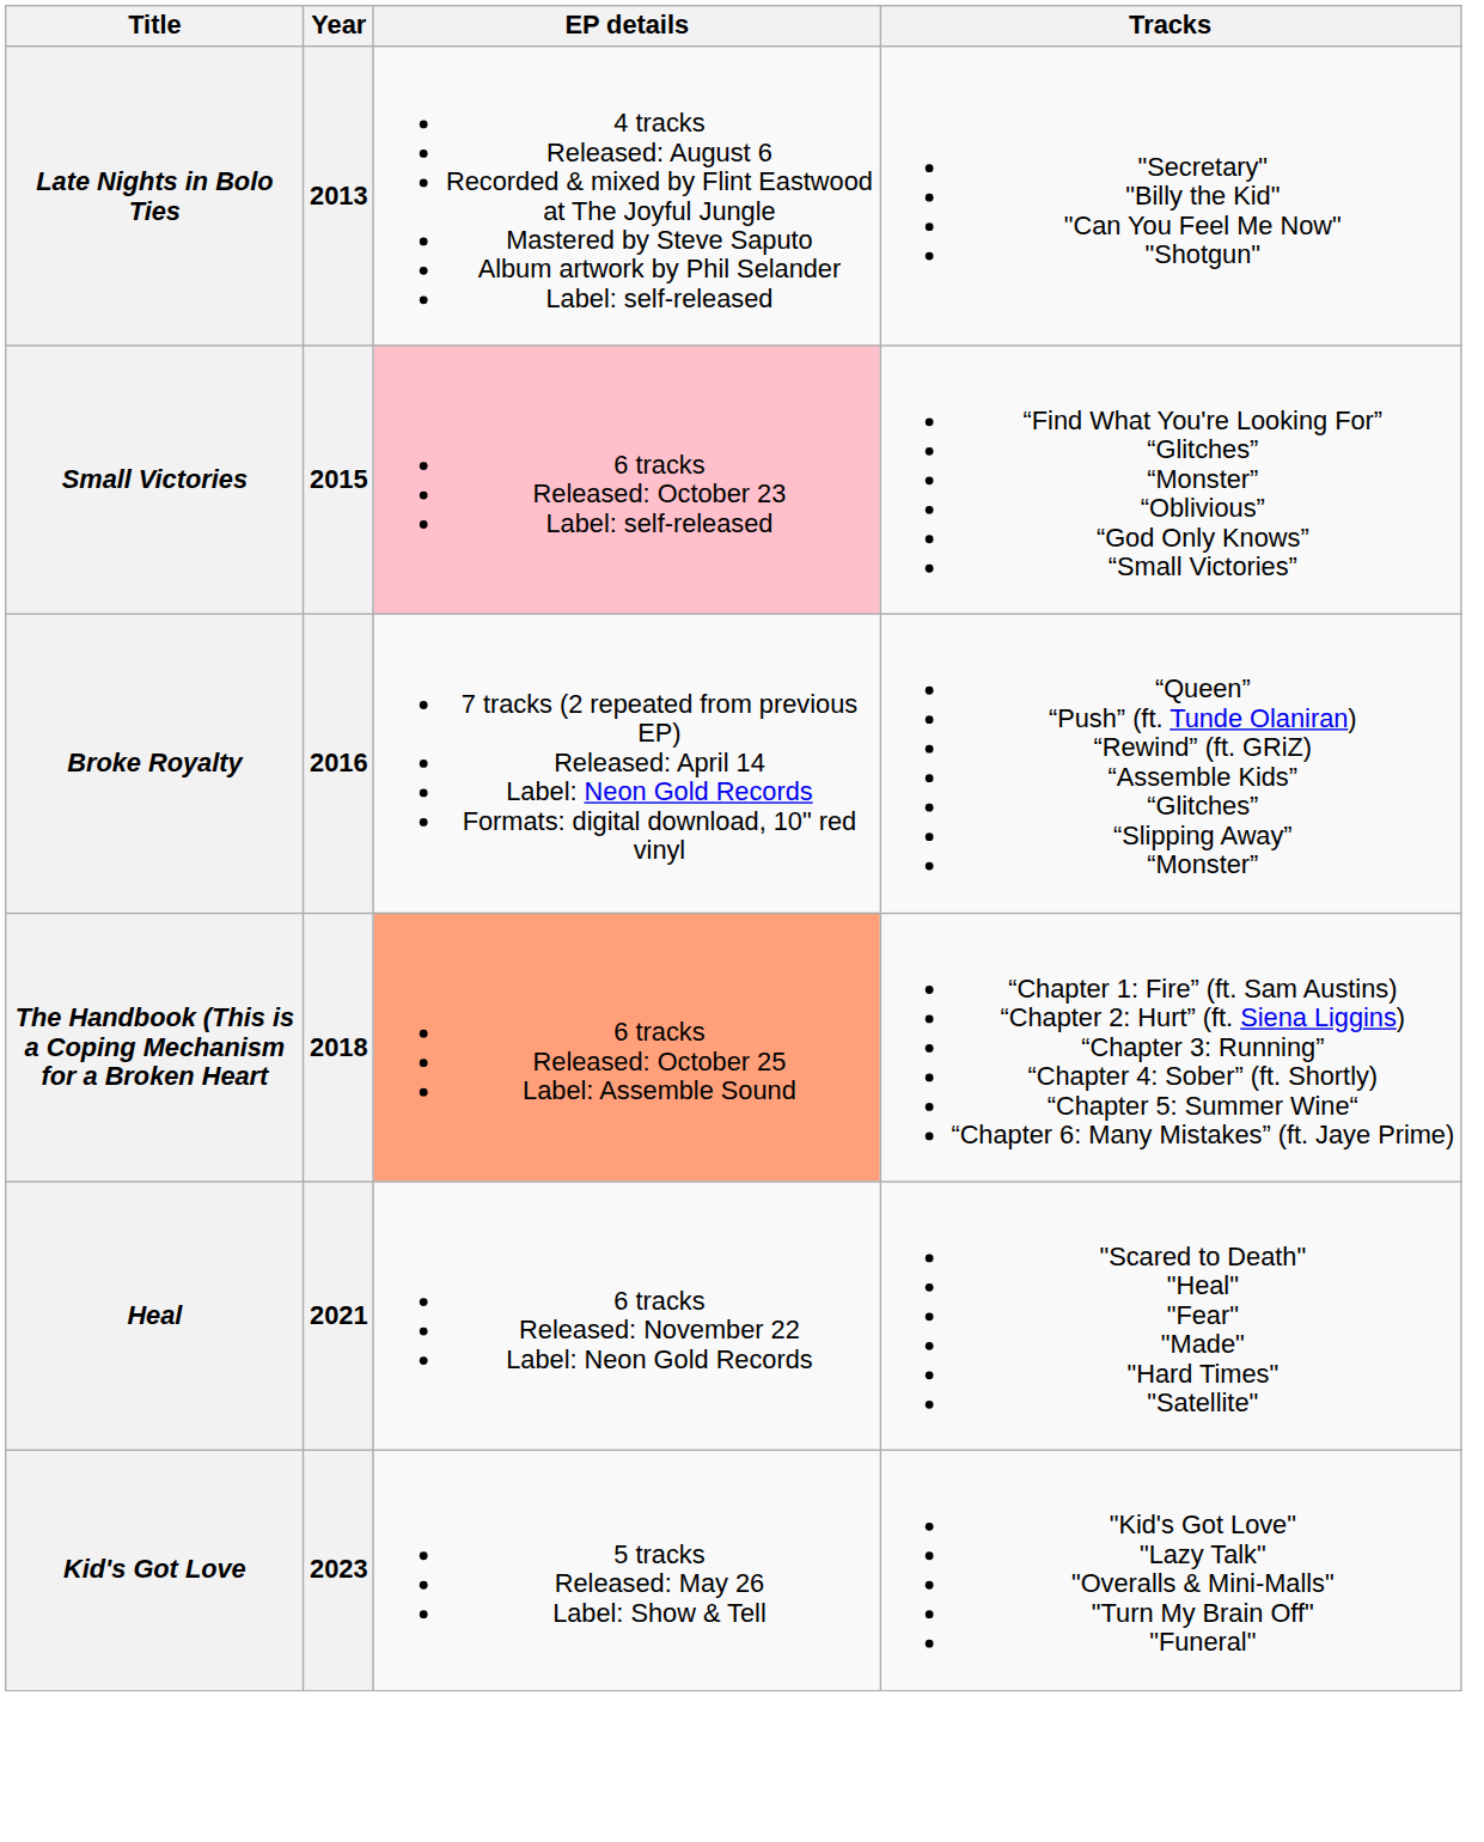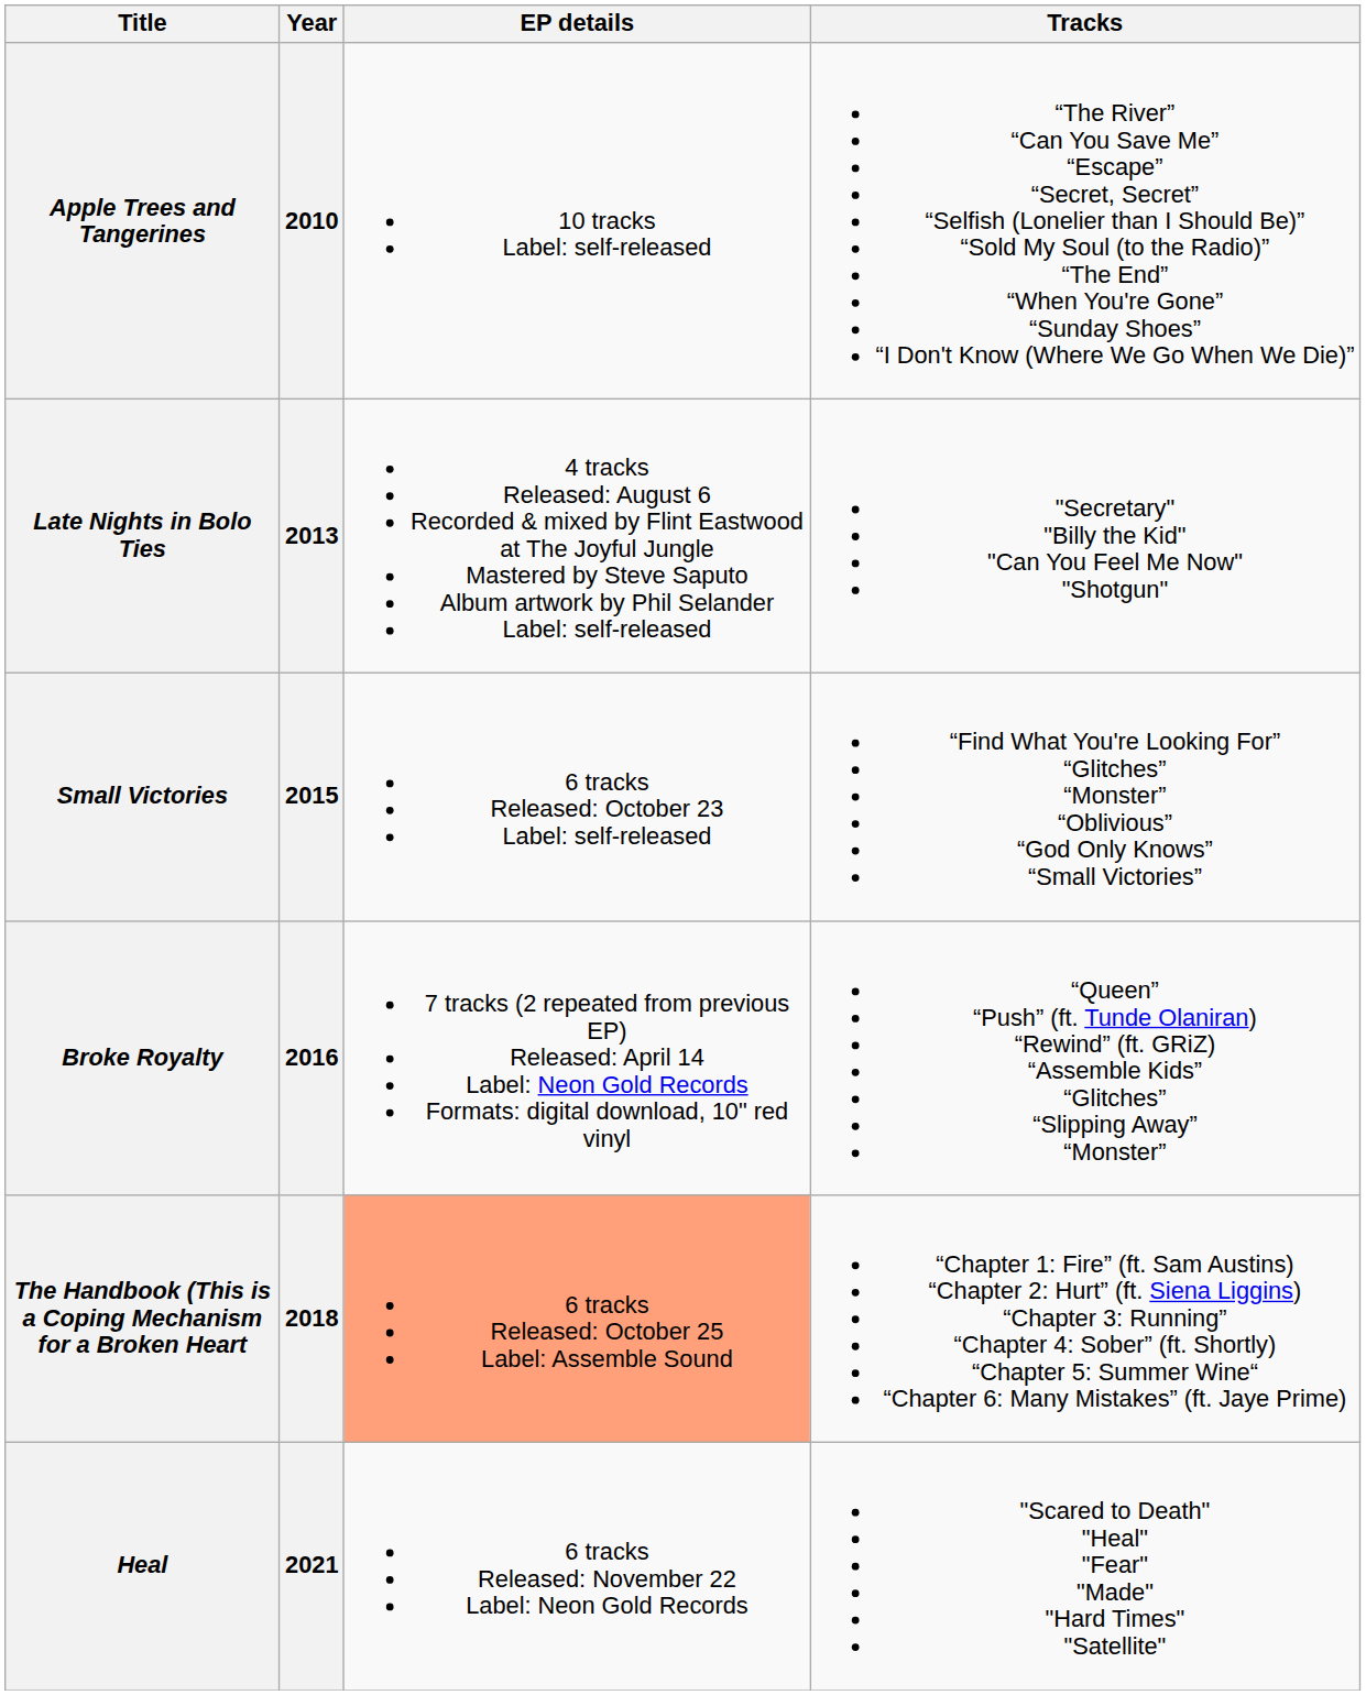+ row: Apple Trees and Tangerines | 2010 | 10 tracks Label: self-released | “The River” “Can You Save Me” “Escape” “Secret, Secret” “Selfish (Lonelier than I Should Be)” “Sold My Soul (to the Radio)” “The End” “When You're Gone” “Sunday Shoes” “I Don't Know (Where We Go When We Die)”
Small Victories | EP details: pink background -> no background
- row: Kid's Got Love | 2023 | 5 tracks Released: May 26 Label: Show & Tell | "Kid's Got Love" "Lazy Talk" "Overalls & Mini-Malls" "Turn My Brain Off" "Funeral"
